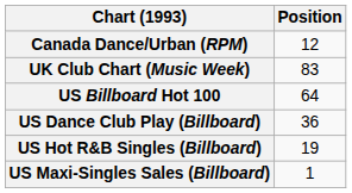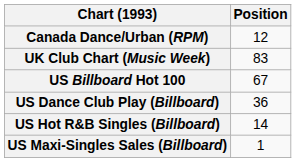US Billboard Hot 100 | Position: 64 -> 67
US Hot R&B Singles (Billboard) | Position: 19 -> 14
